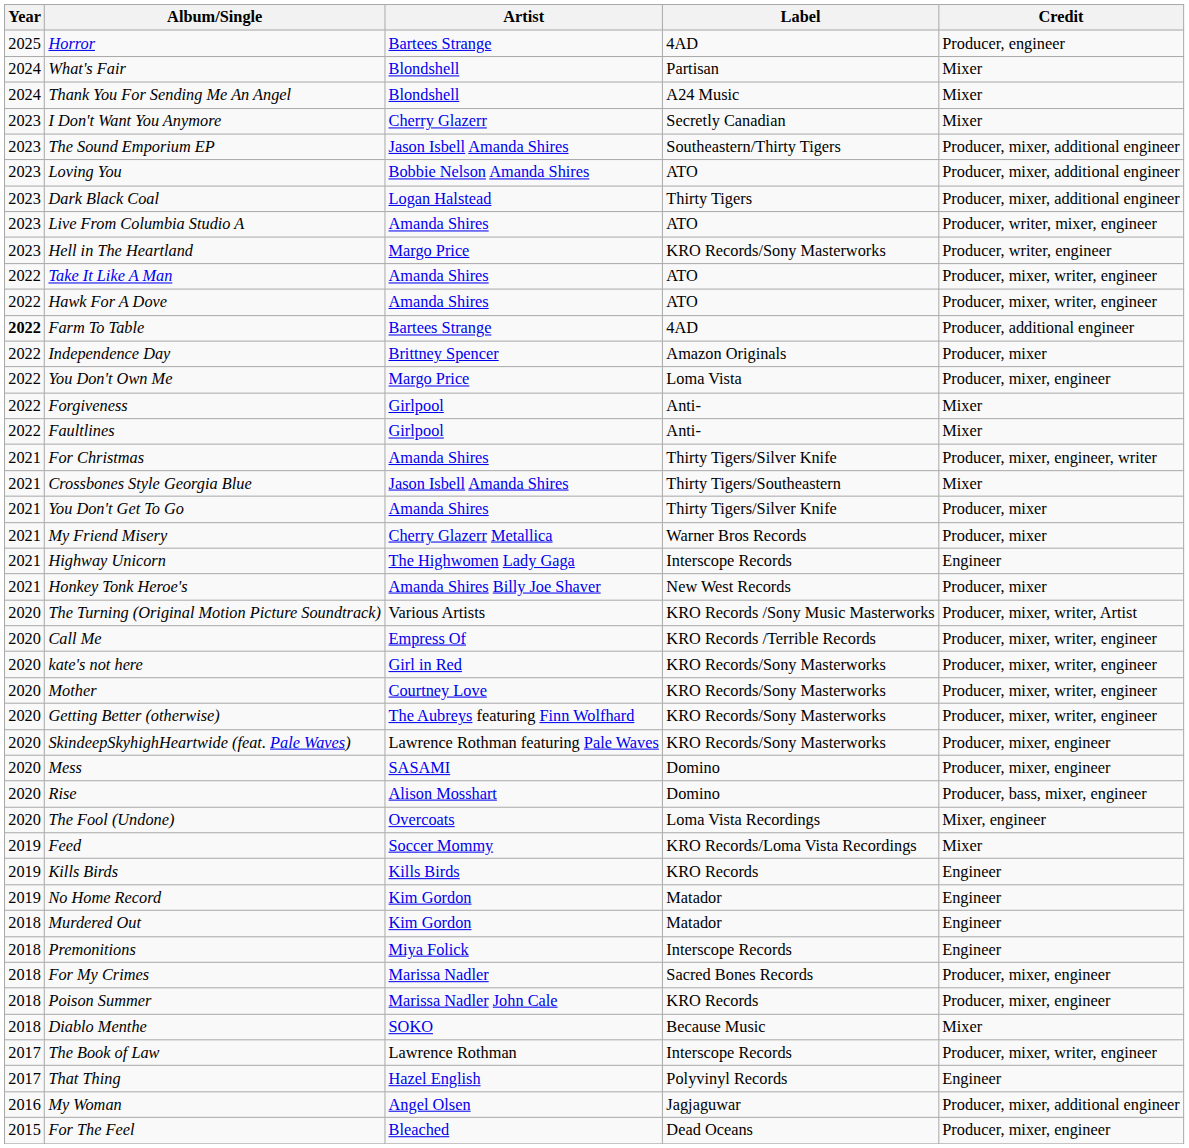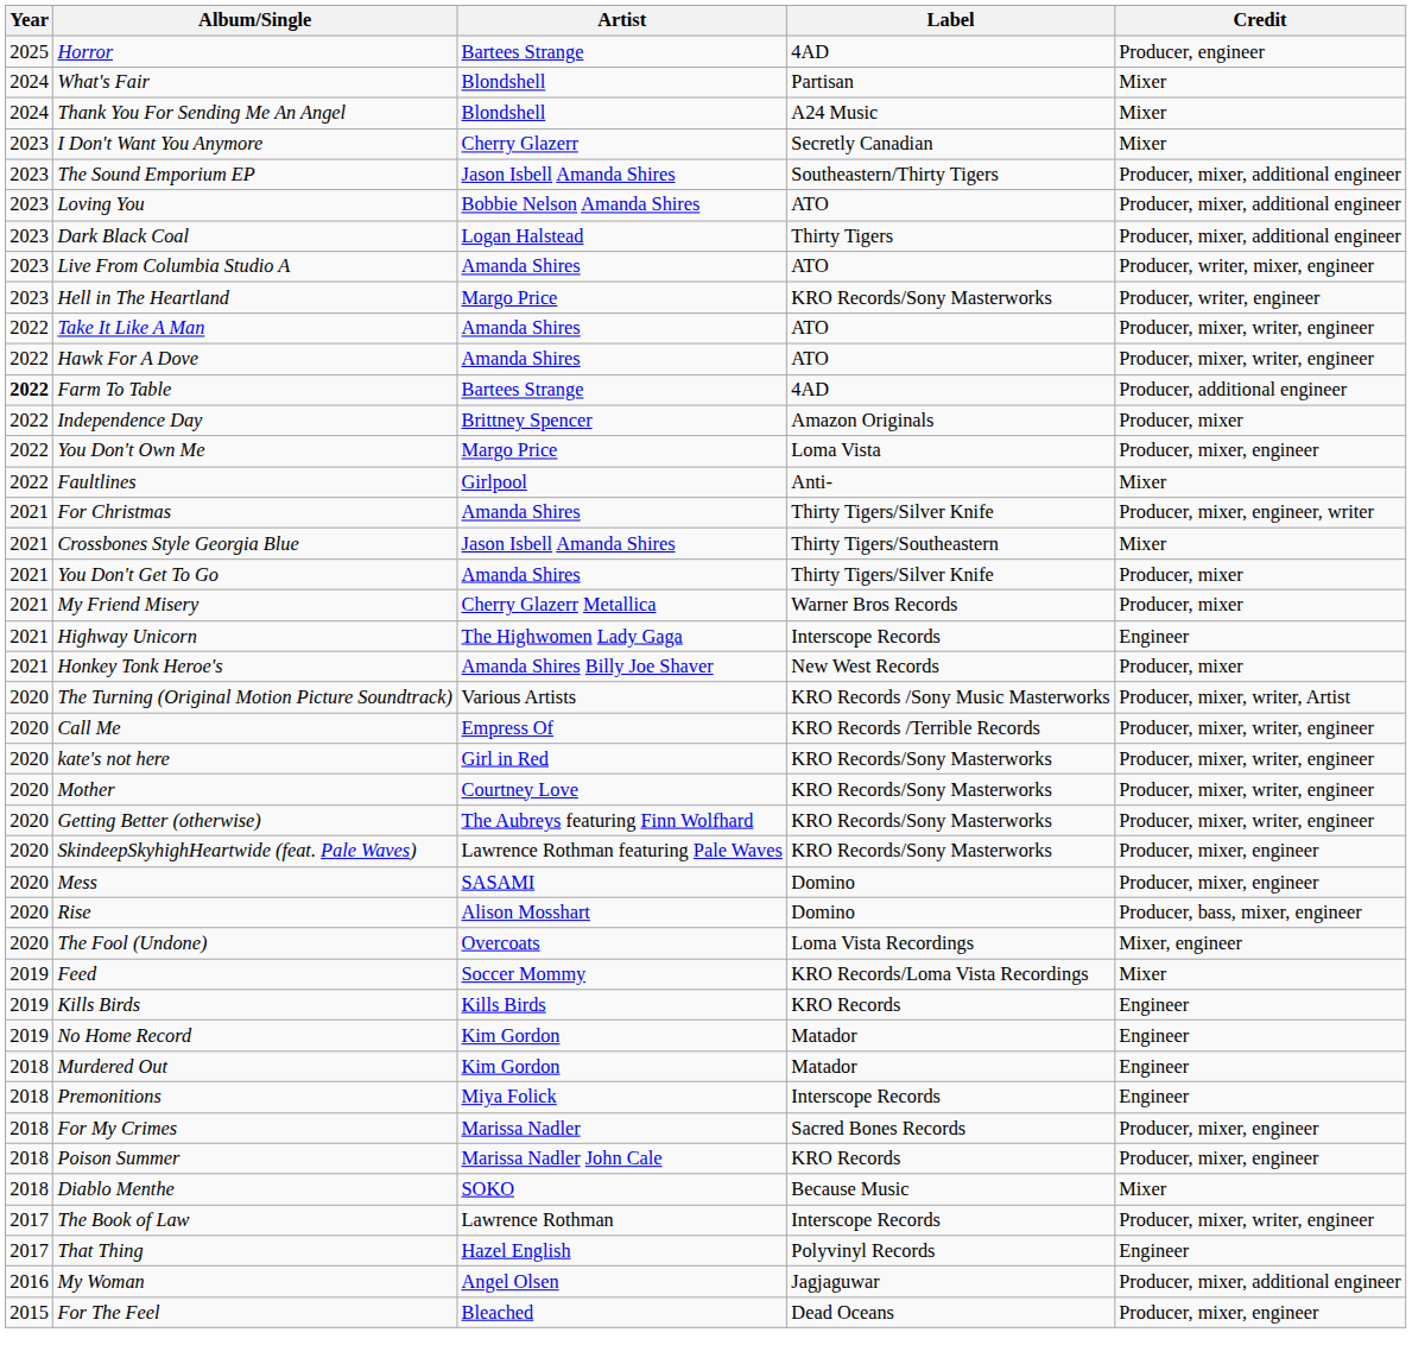- row: 2022 | Forgiveness | Girlpool | Anti- | Mixer
